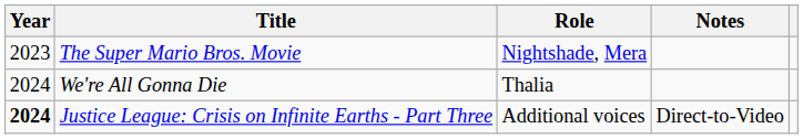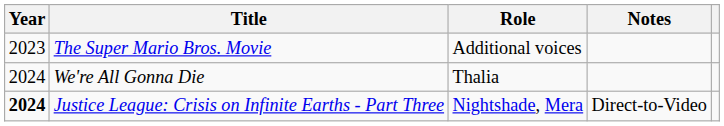The Super Mario Bros. Movie | Role: Nightshade, Mera -> Additional voices
Justice League: Crisis on Infinite Earths - Part Three | Role: Additional voices -> Nightshade, Mera
